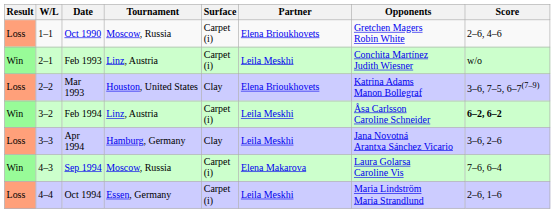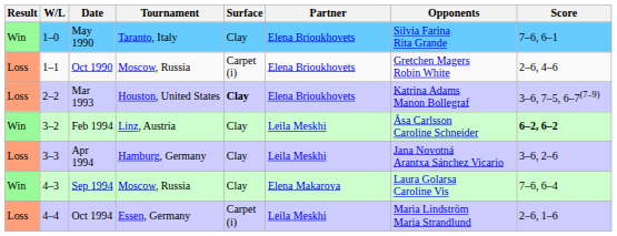+ row: Win | 1–0 | May 1990 | Taranto, Italy | Clay | Elena Brioukhovets | Silvia Farina Rita Grande | 7–6, 6–1
- row: Win | 2–1 | Feb 1993 | Linz, Austria | Carpet (i) | Leila Meskhi | Conchita Martínez Judith Wiesner | w/o
Mar 1993 | Surface: normal -> bold
Feb 1994 | Surface: Carpet (i) -> Clay
Sep 1994 | Surface: Carpet (i) -> Clay
